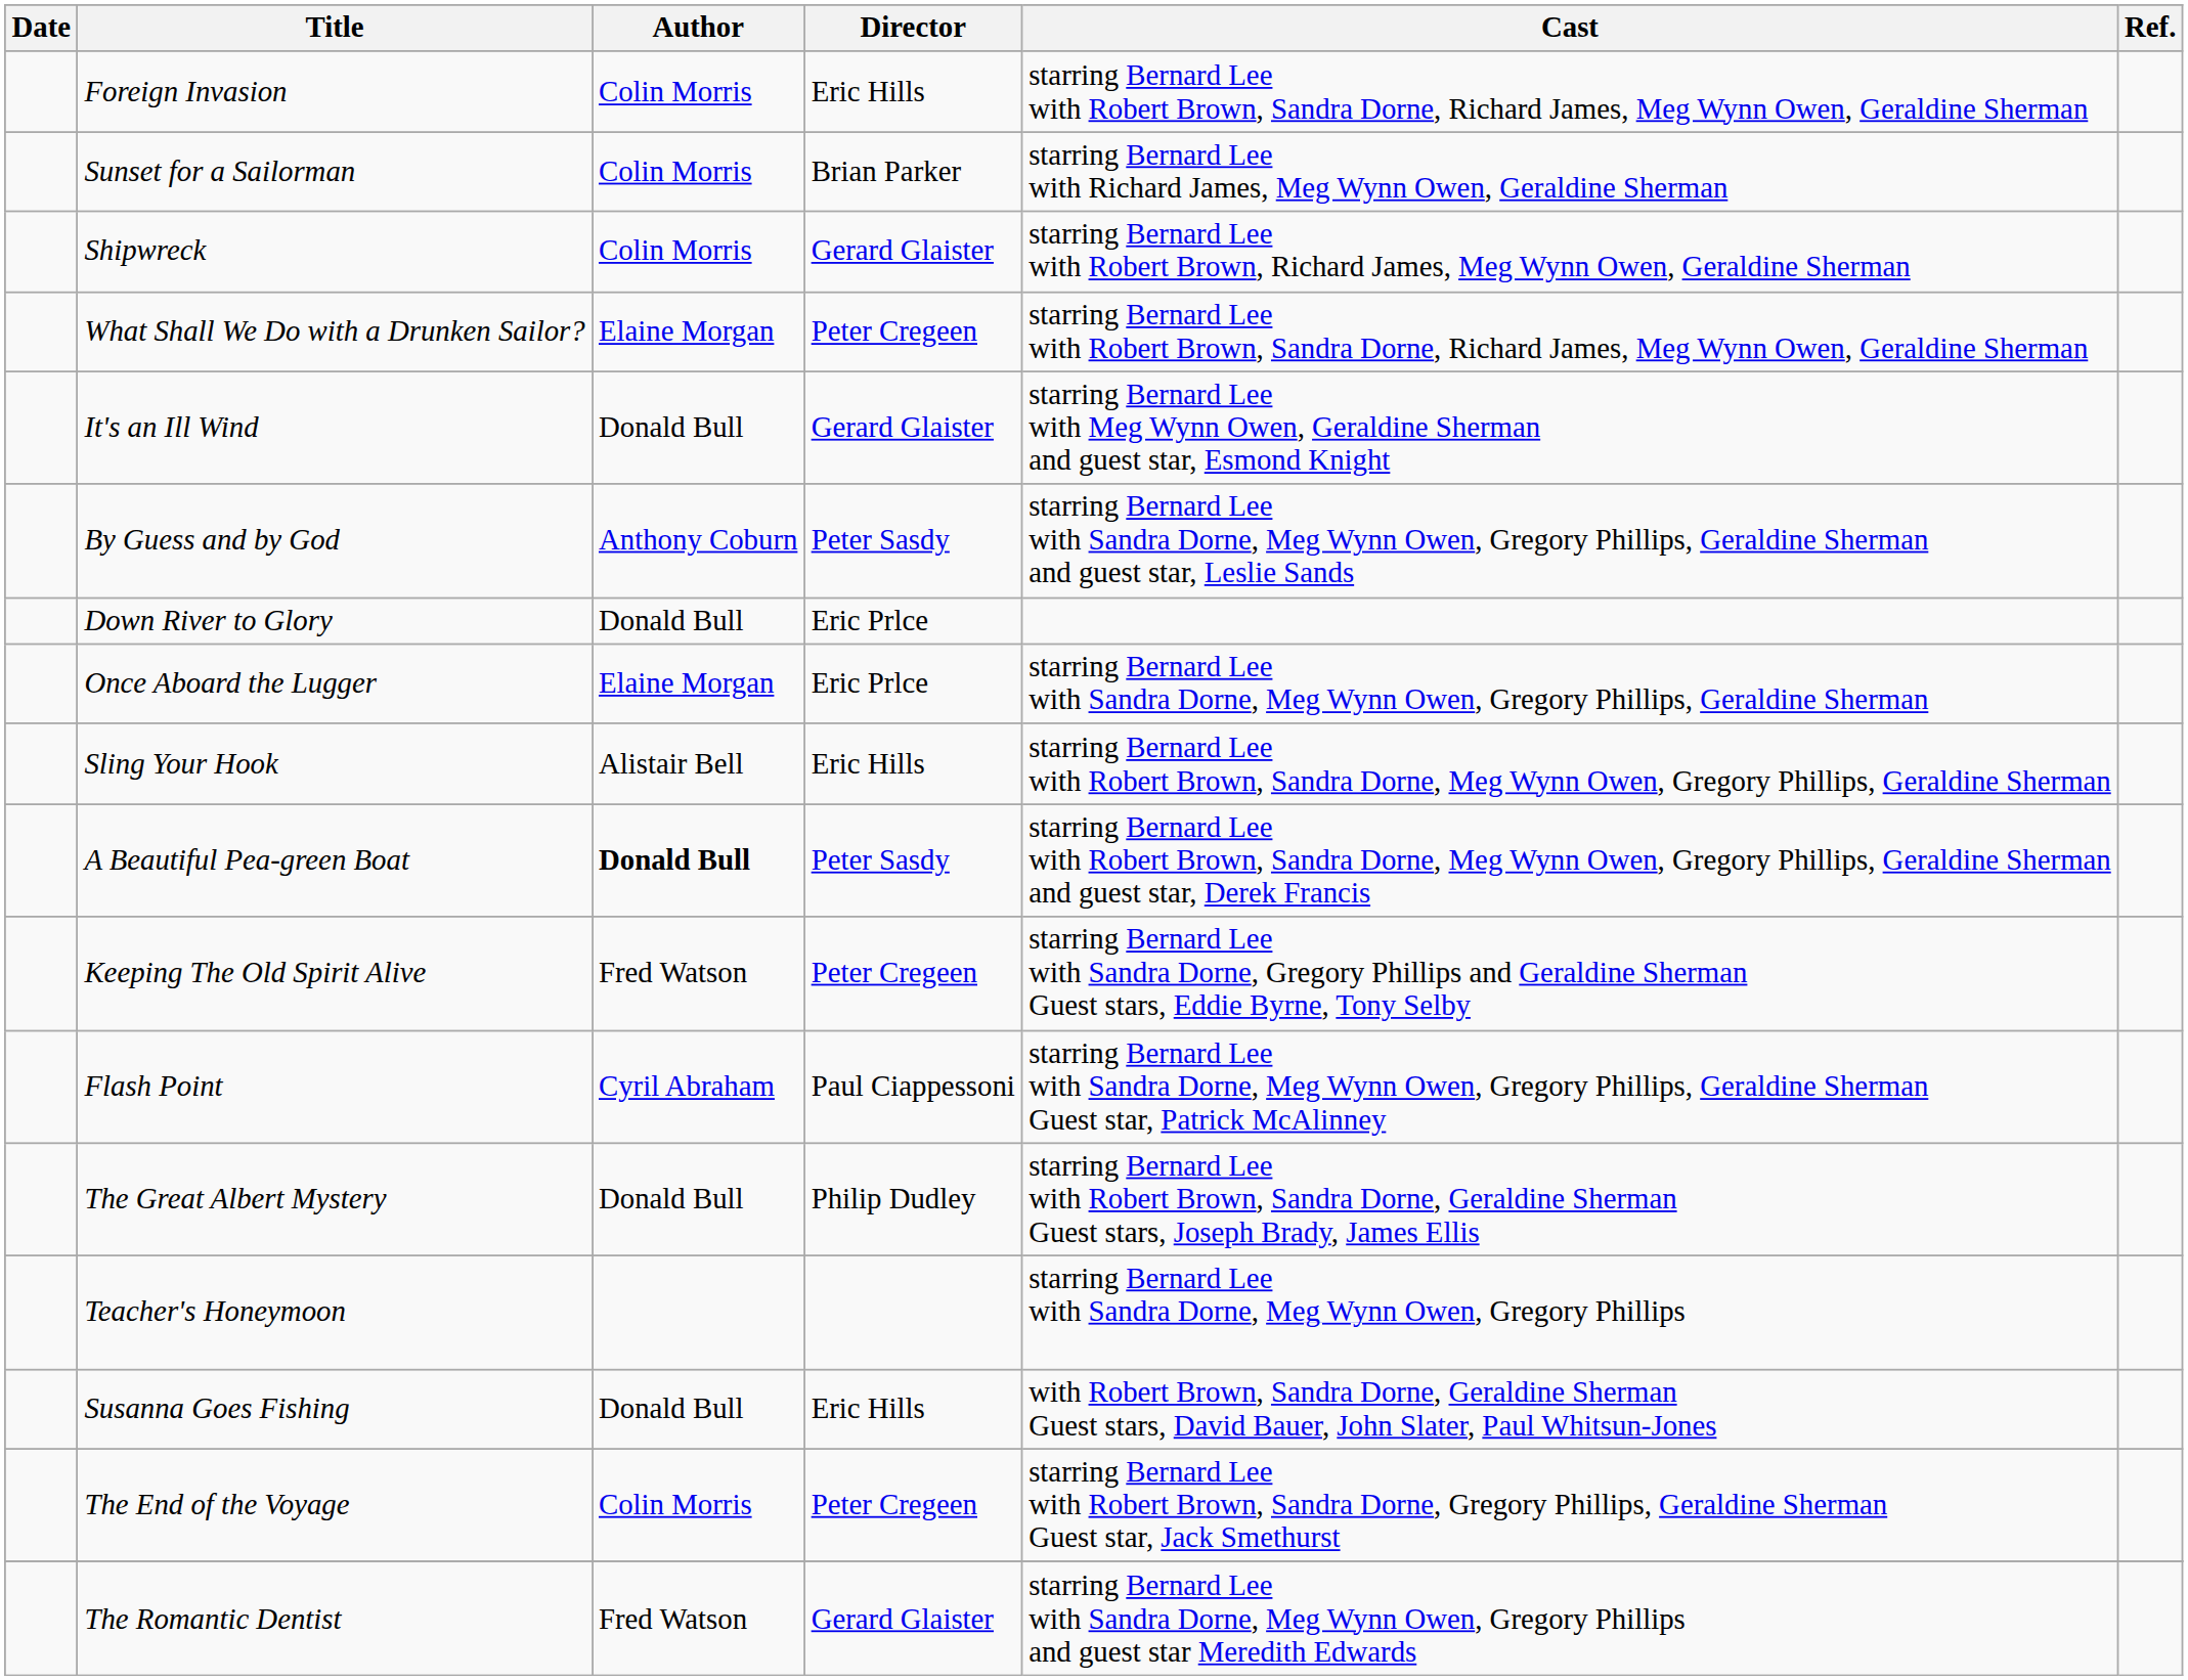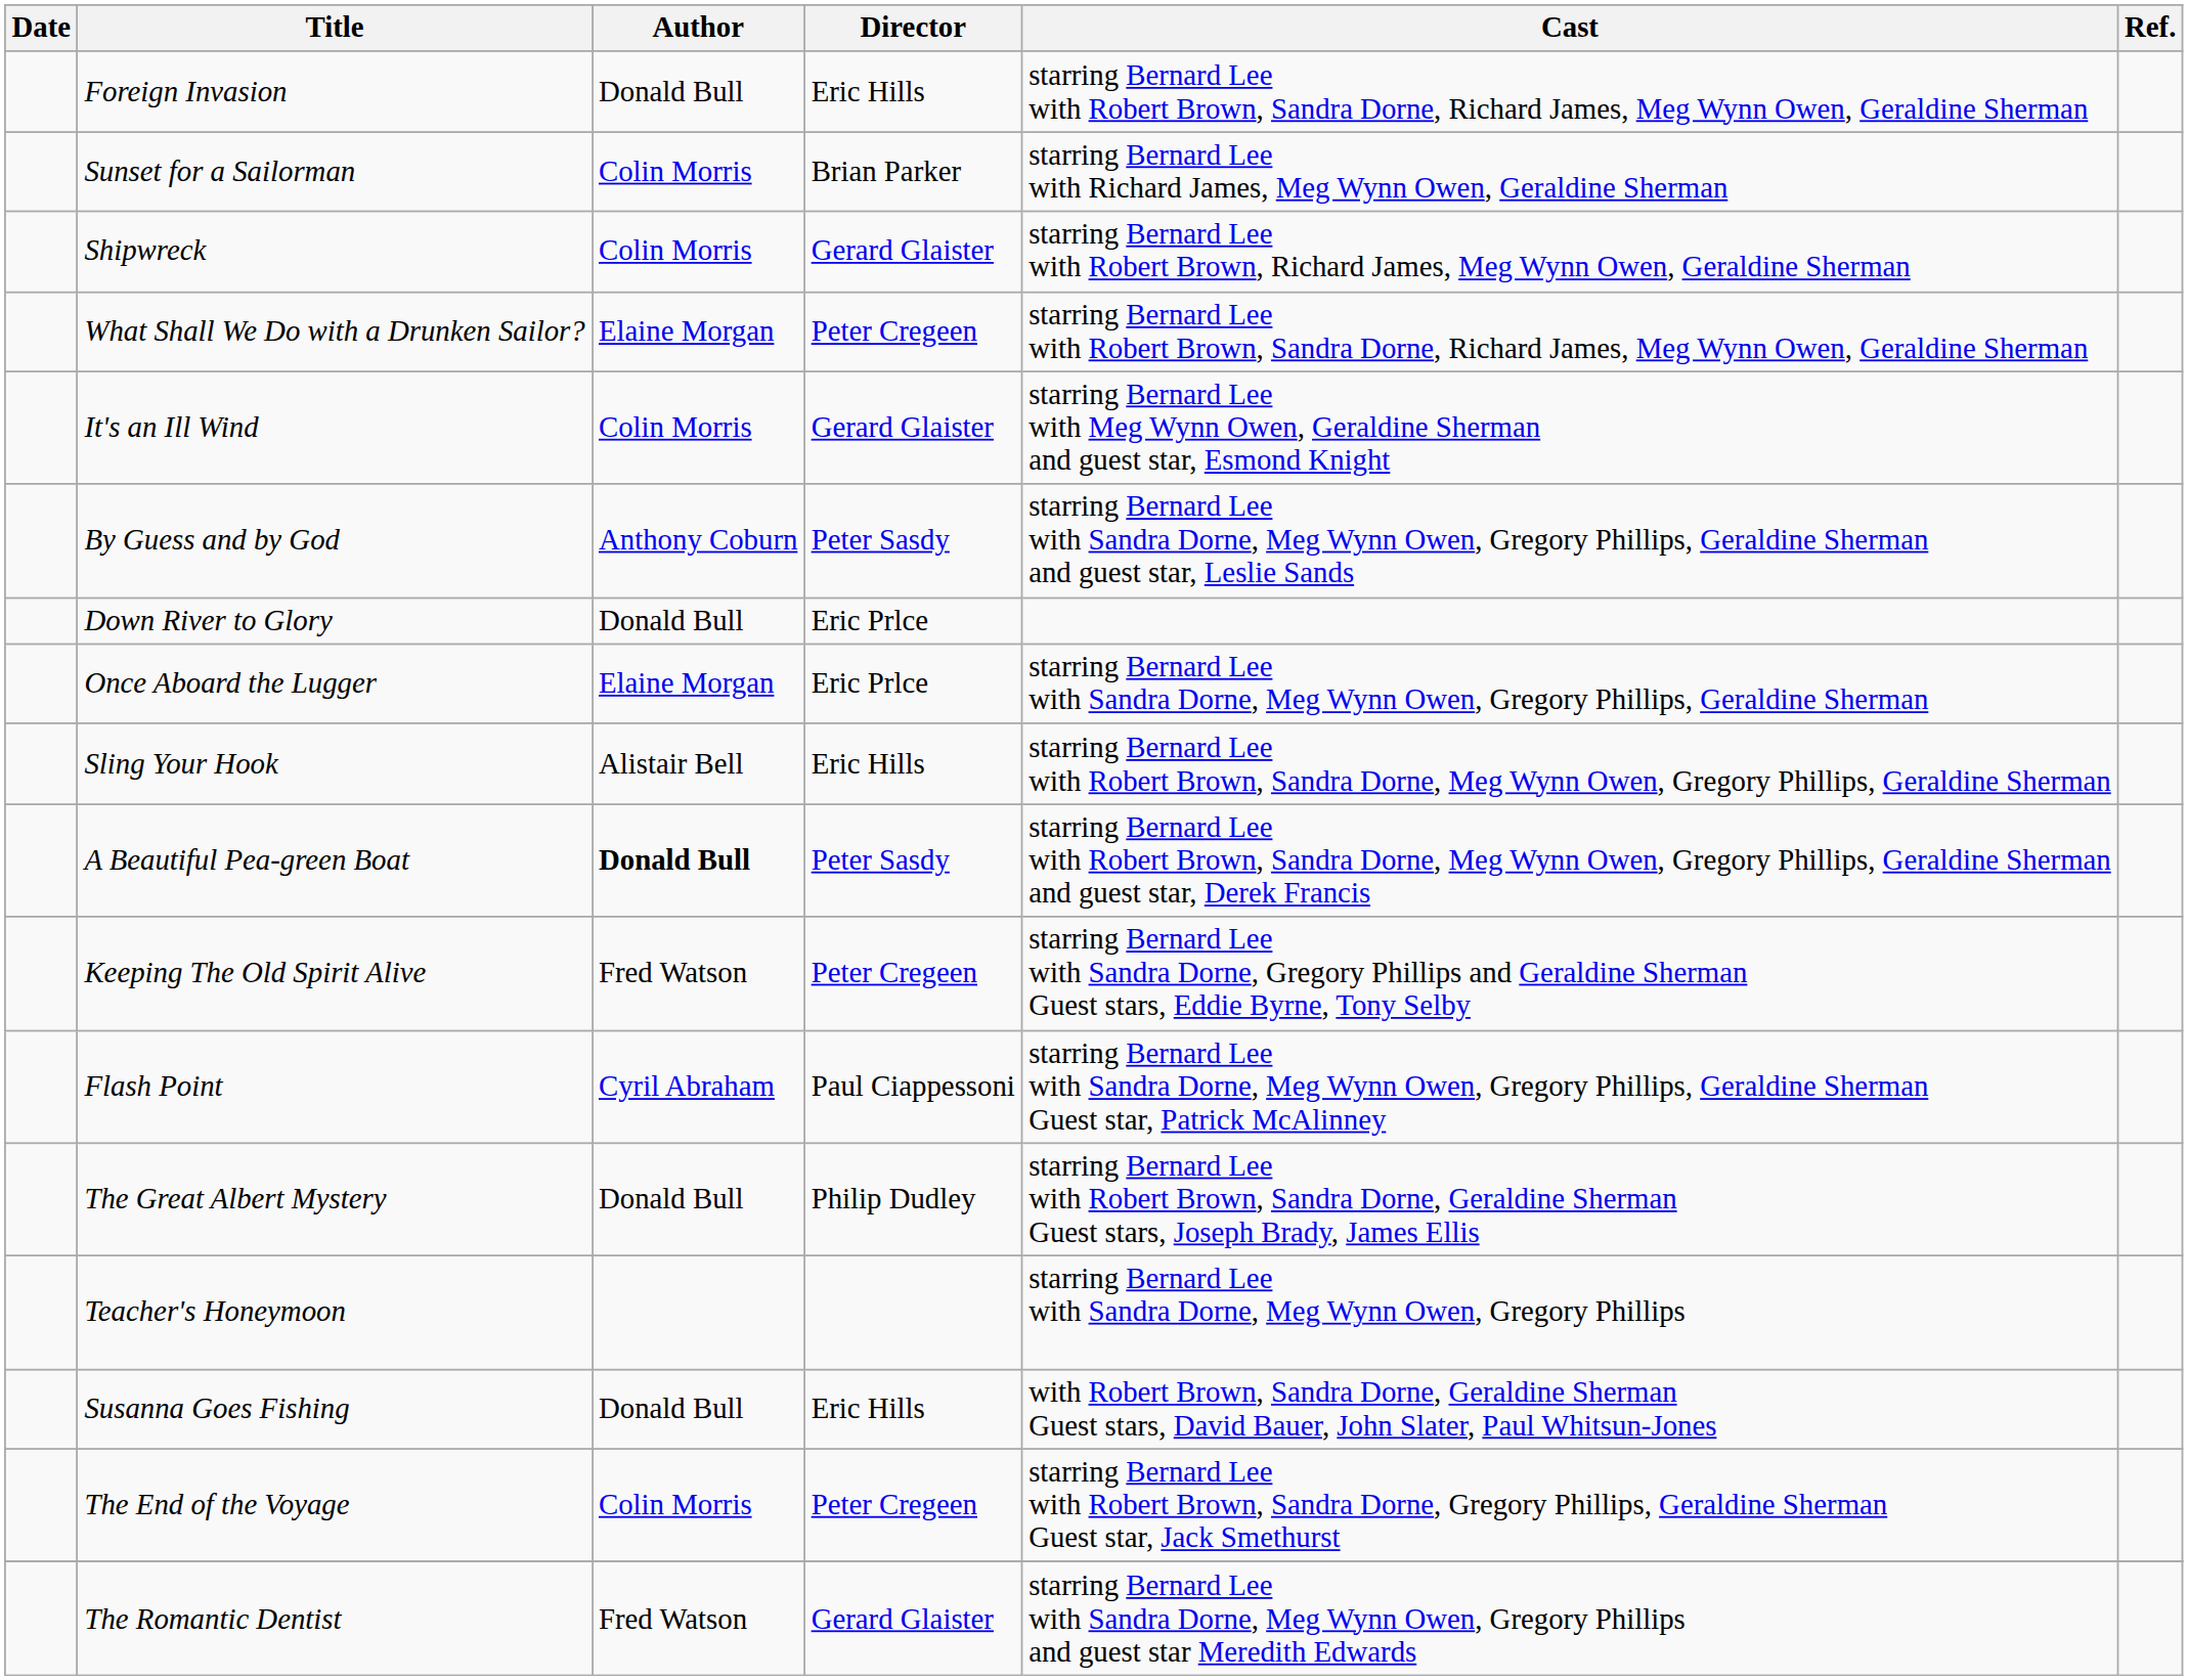Foreign Invasion | Author: Colin Morris -> Donald Bull
It's an Ill Wind | Author: Donald Bull -> Colin Morris
